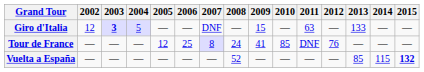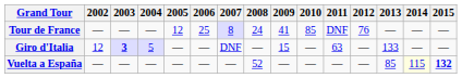rows swapped: Giro d'Italia <-> Tour de France
Vuelta a España | 2014: no background -> lightyellow background
